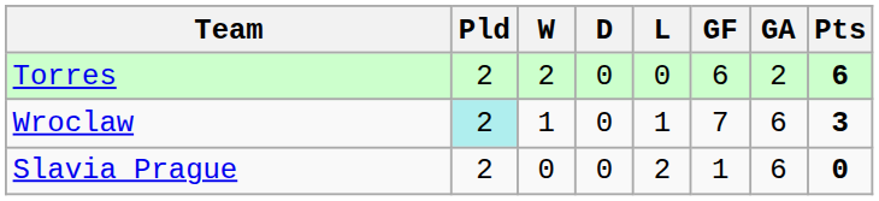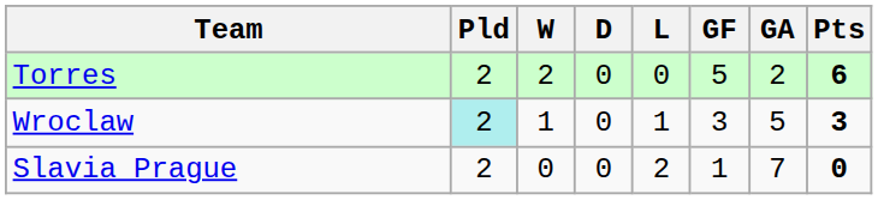Torres | GF: 6 -> 5
Wroclaw | GF: 7 -> 3
Wroclaw | GA: 6 -> 5
Slavia Prague | GA: 6 -> 7
